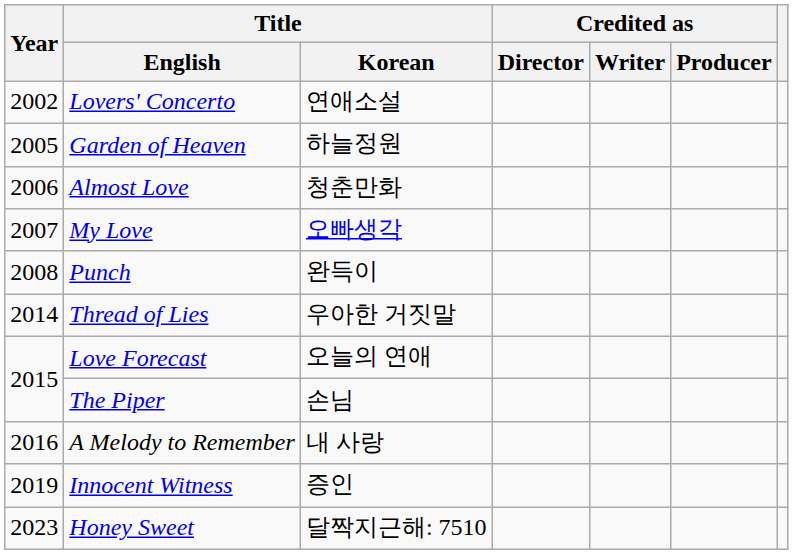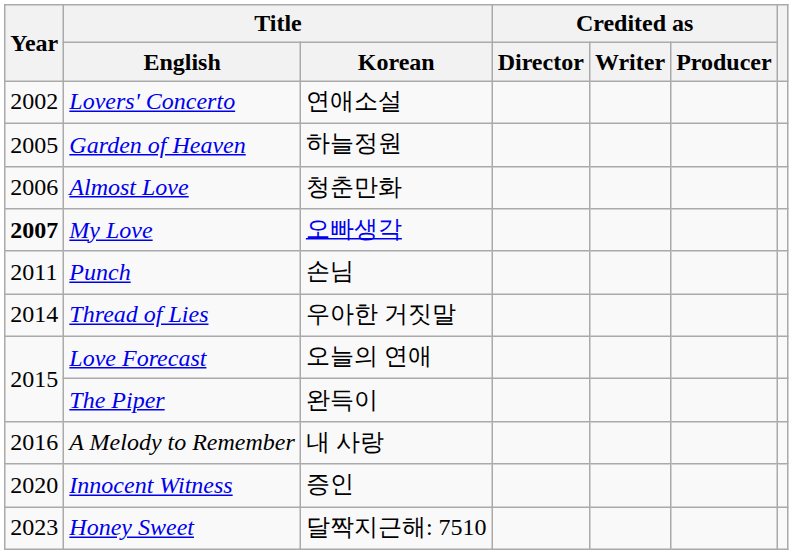My Love | Year: normal -> bold
Punch | Year: 2008 -> 2011
Punch | Title / Korean: 완득이 -> 손님
The Piper | Title / Korean: 손님 -> 완득이
Innocent Witness | Year: 2019 -> 2020
